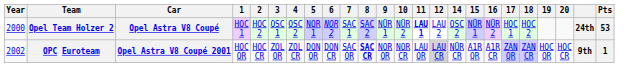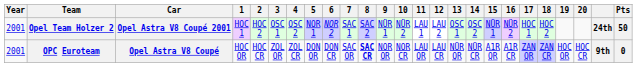+ column: 13 | OSC 1 | NÜR QR
Opel Team Holzer 2 | Year: 2000 -> 2001
Opel Team Holzer 2 | Car: Opel Astra V8 Coupé -> Opel Astra V8 Coupé 2001
Opel Team Holzer 2 | 11: bold -> normal
Opel Team Holzer 2 | Pts: 53 -> 50
OPC Euroteam | Year: 2002 -> 2001
OPC Euroteam | Car: Opel Astra V8 Coupé 2001 -> Opel Astra V8 Coupé
OPC Euroteam | 12: lightgrey background -> no background
OPC Euroteam | Pts: 1 -> 0
